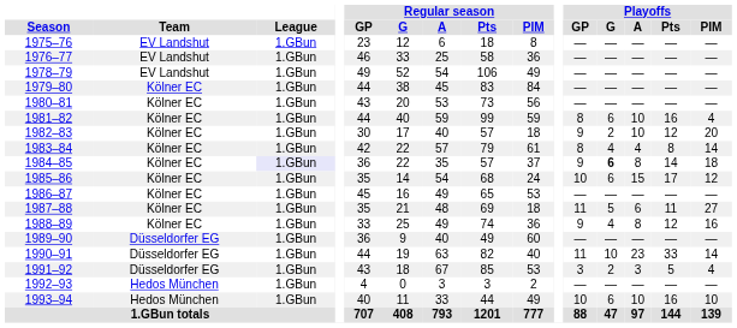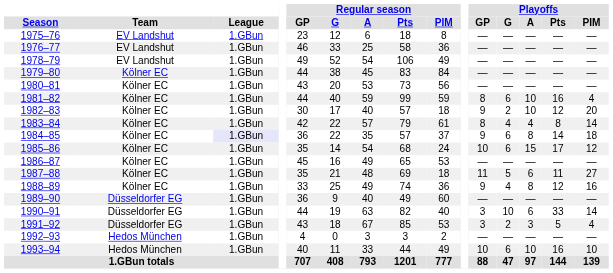1984–85 | Playoffs / G: bold -> normal
1990–91 | Playoffs / GP: 11 -> 3
1990–91 | Playoffs / A: 23 -> 6
